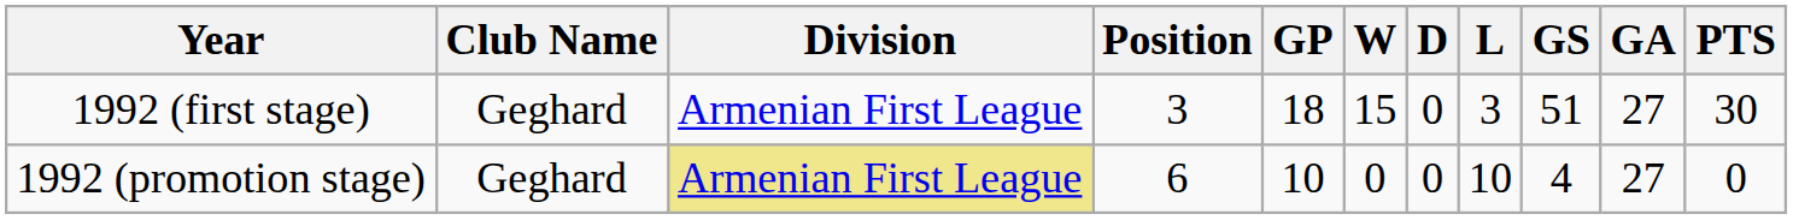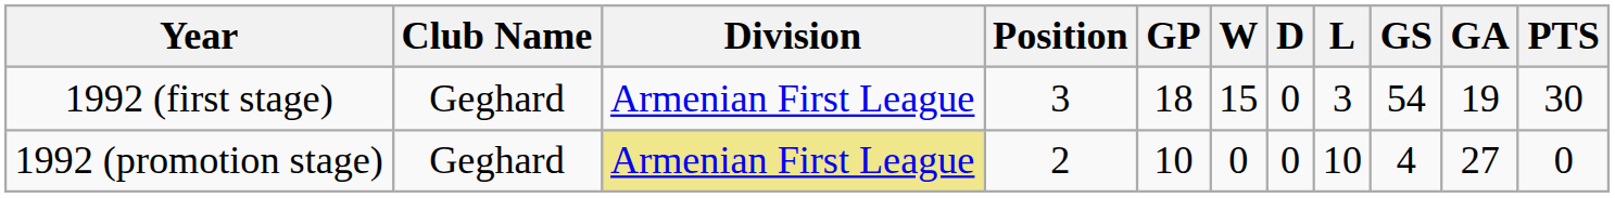1992 (first stage) | GS: 51 -> 54
1992 (first stage) | GA: 27 -> 19
1992 (promotion stage) | Position: 6 -> 2
